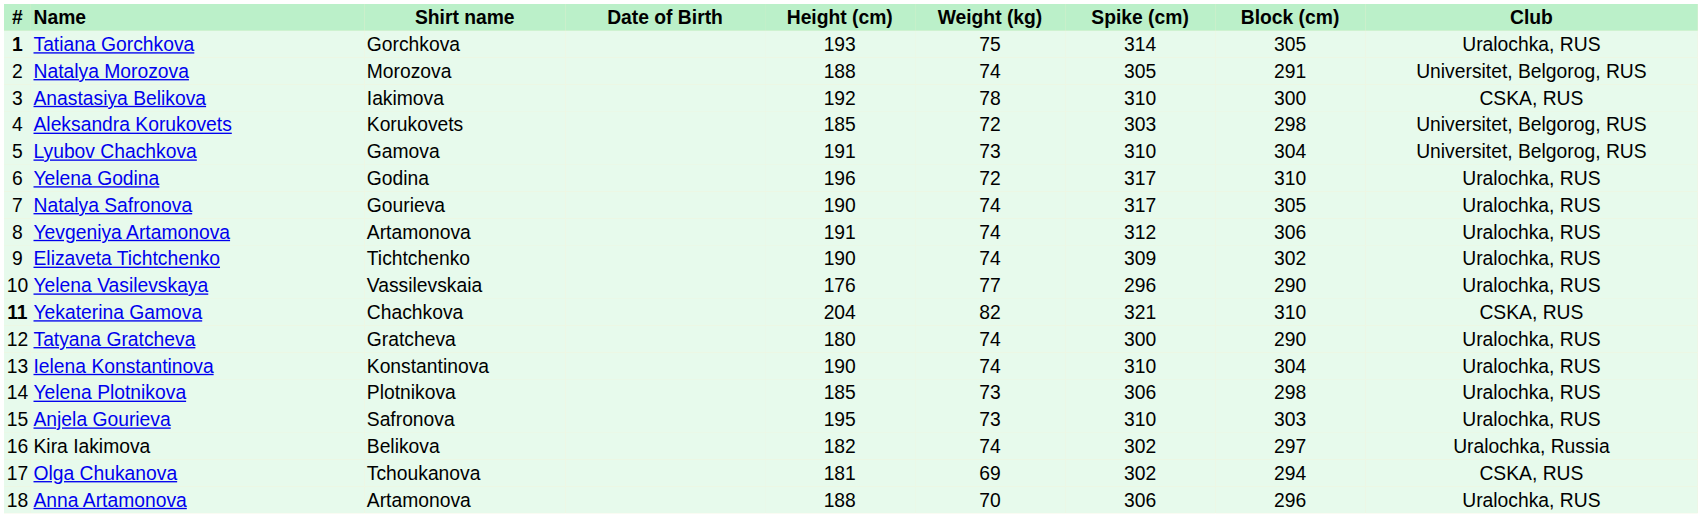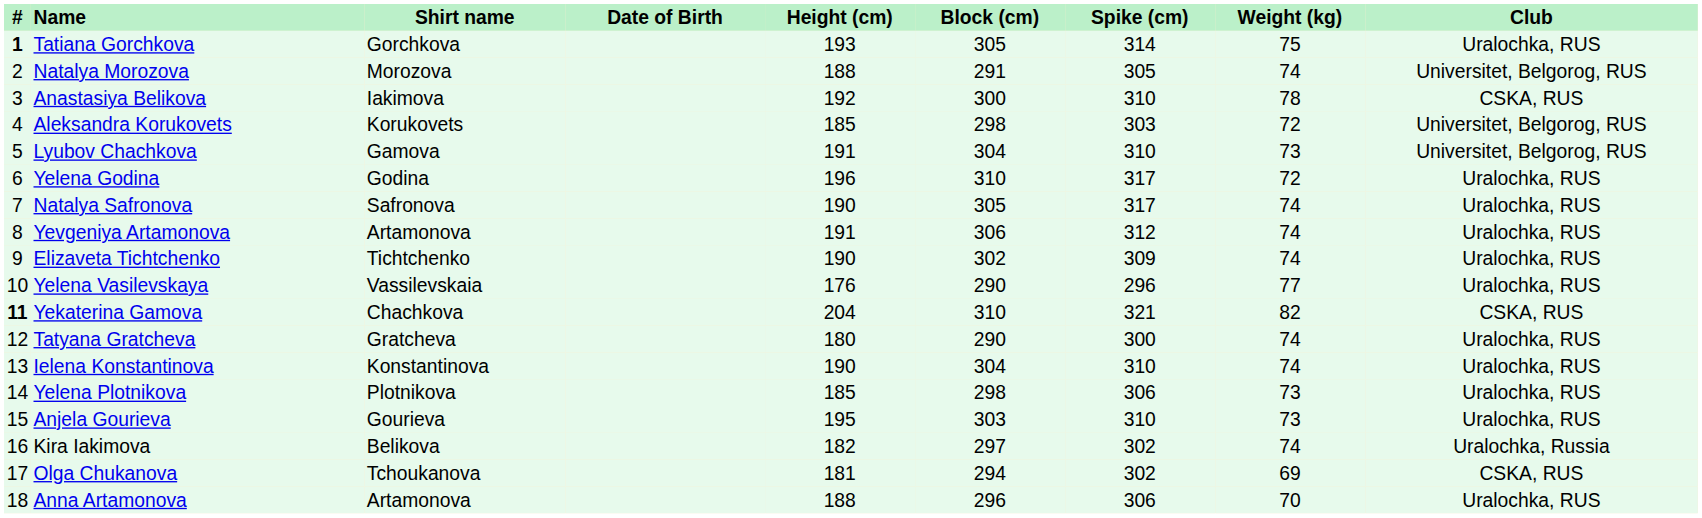columns swapped: Weight (kg) <-> Block (cm)
Natalya Safronova | Shirt name: Gourieva -> Safronova
Anjela Gourieva | Shirt name: Safronova -> Gourieva
